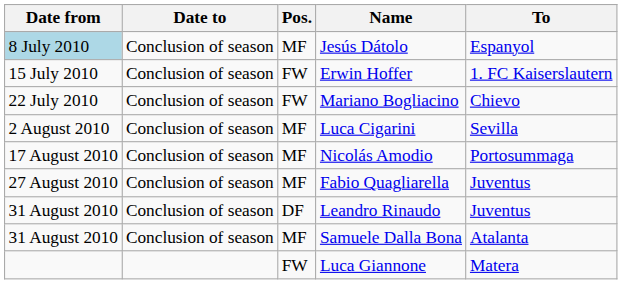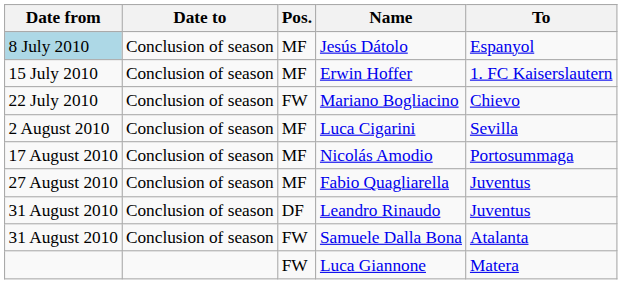Erwin Hoffer | Pos.: FW -> MF
Samuele Dalla Bona | Pos.: MF -> FW
